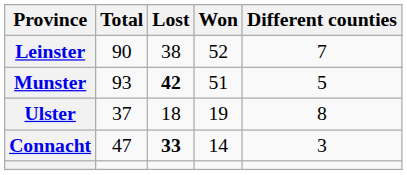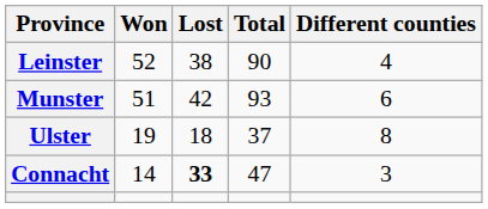columns swapped: Won <-> Total
Leinster | Different counties: 7 -> 4
Munster | Lost: bold -> normal
Munster | Different counties: 5 -> 6
